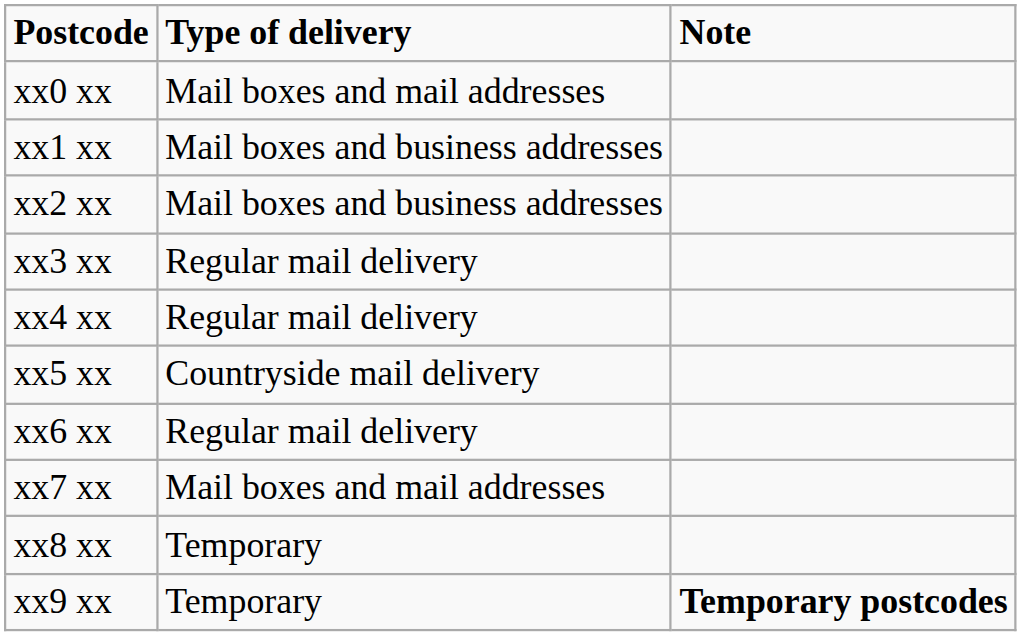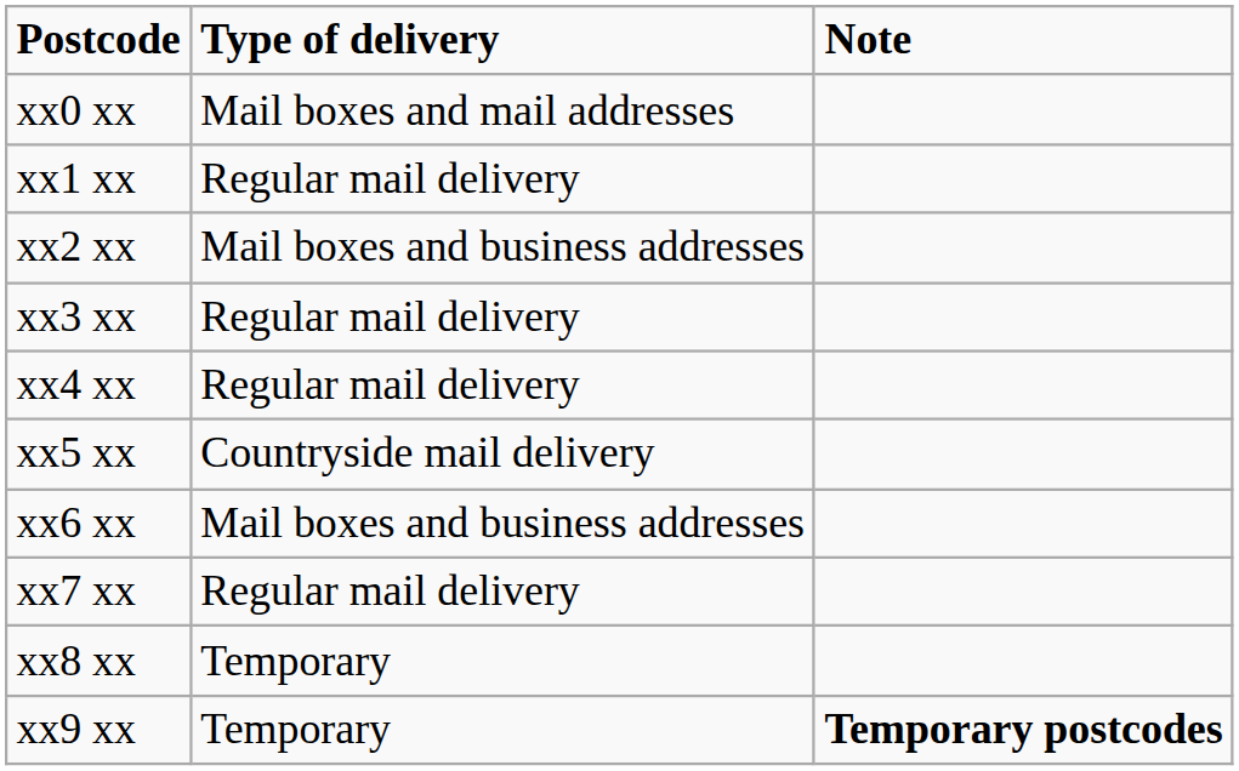xx1 xx | Type of delivery: Mail boxes and business addresses -> Regular mail delivery
xx6 xx | Type of delivery: Regular mail delivery -> Mail boxes and business addresses
xx7 xx | Type of delivery: Mail boxes and mail addresses -> Regular mail delivery
